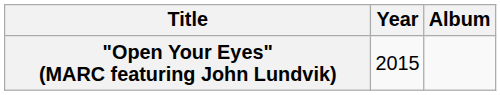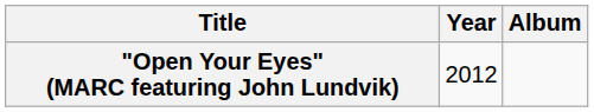"Open Your Eyes" (MARC featuring John Lundvik) | Year: 2015 -> 2012
